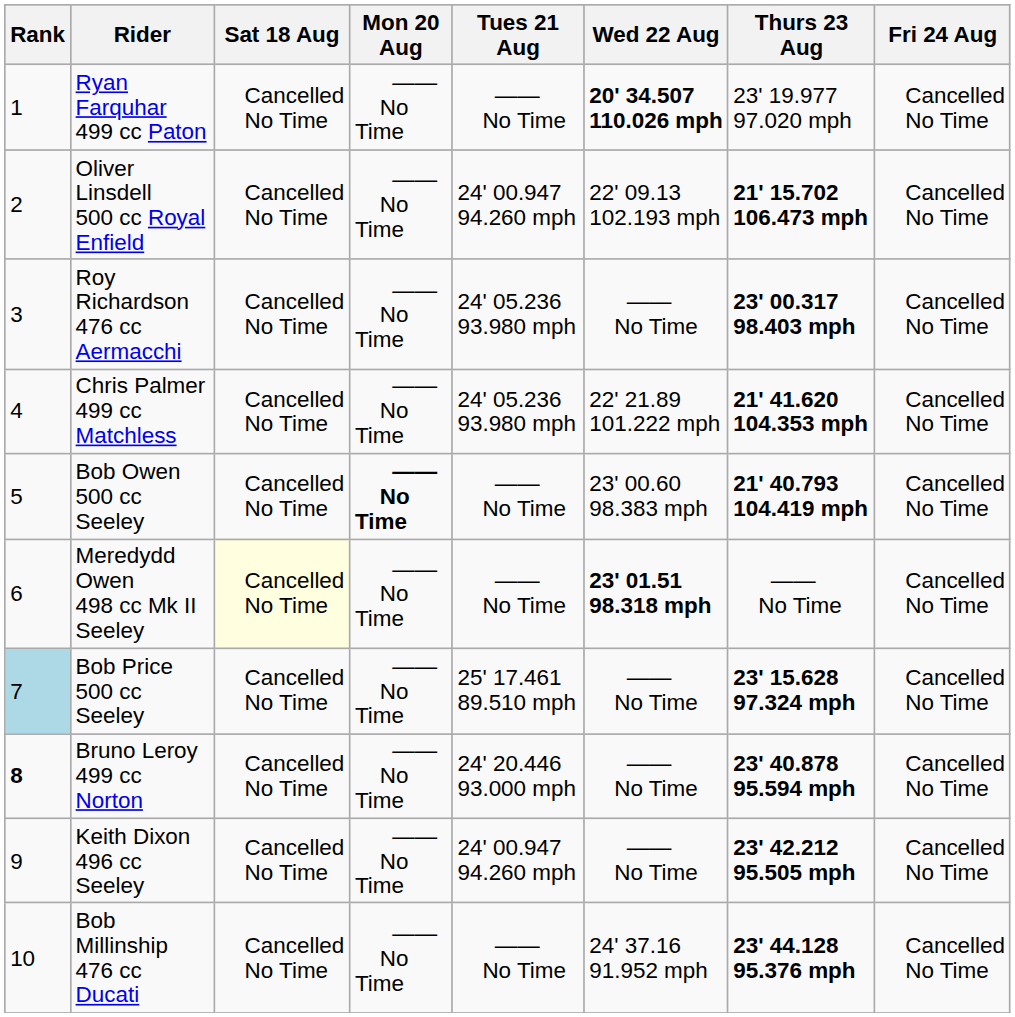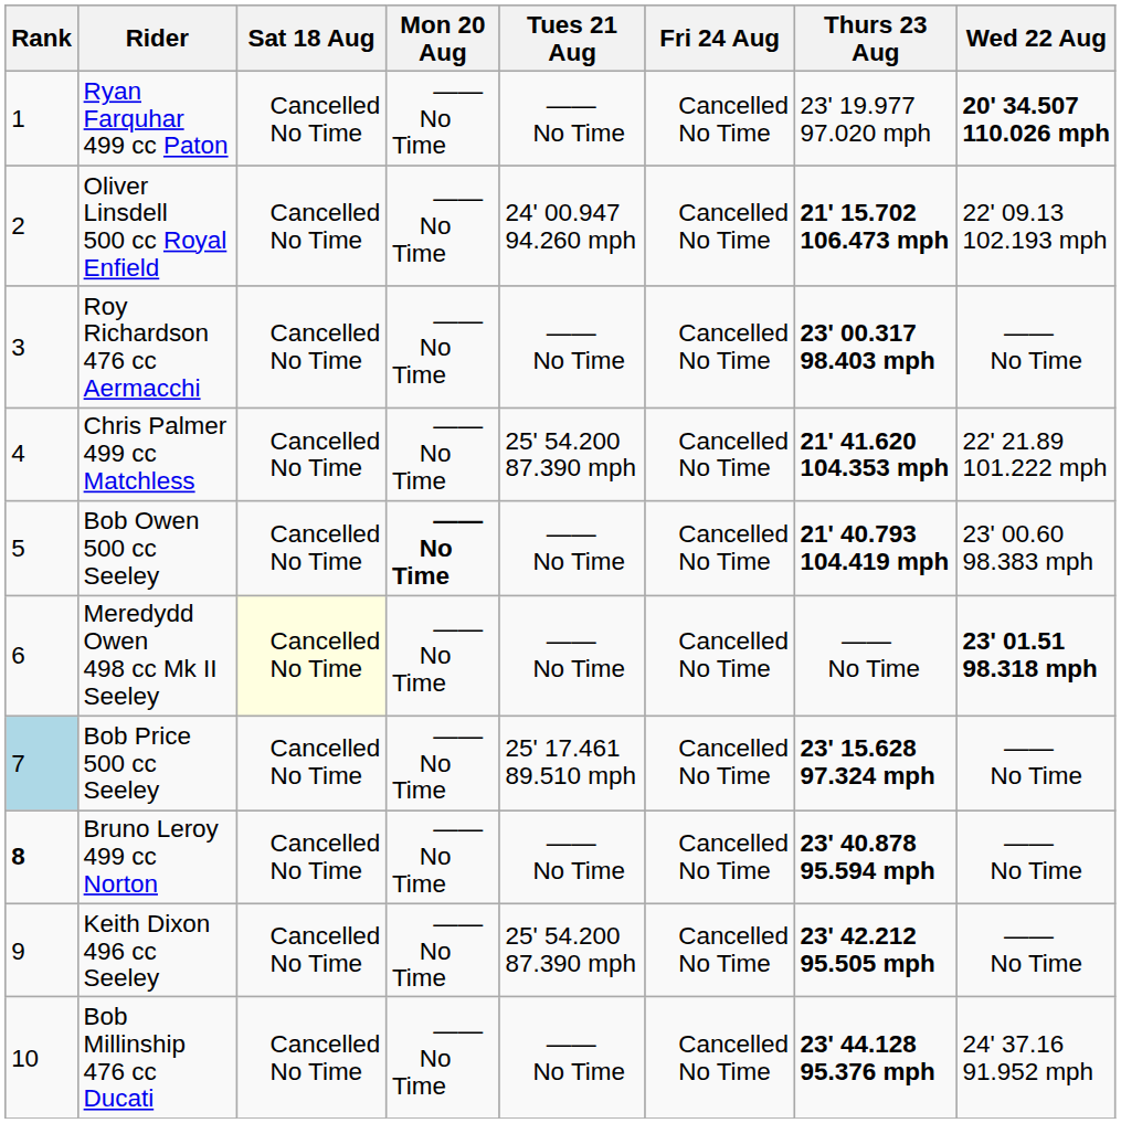columns swapped: Wed 22 Aug <-> Fri 24 Aug
Roy Richardson 476 cc Aermacchi | Tues 21 Aug: 24' 05.236 93.980 mph -> —— No Time
Chris Palmer 499 cc Matchless | Tues 21 Aug: 24' 05.236 93.980 mph -> 25' 54.200 87.390 mph
Bruno Leroy 499 cc Norton | Tues 21 Aug: 24' 20.446 93.000 mph -> —— No Time
Keith Dixon 496 cc Seeley | Tues 21 Aug: 24' 00.947 94.260 mph -> 25' 54.200 87.390 mph
